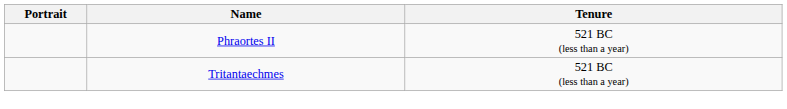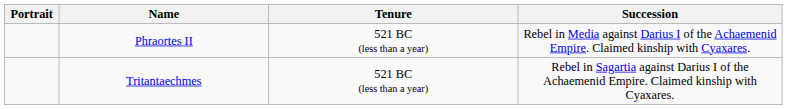+ column: Succession | Rebel in Media against Darius I of the Achaemenid Empire. Claimed kinship with Cyaxares. | Rebel in Sagartia against Darius I of the Achaemenid Empire. Claimed kinship with Cyaxares.
